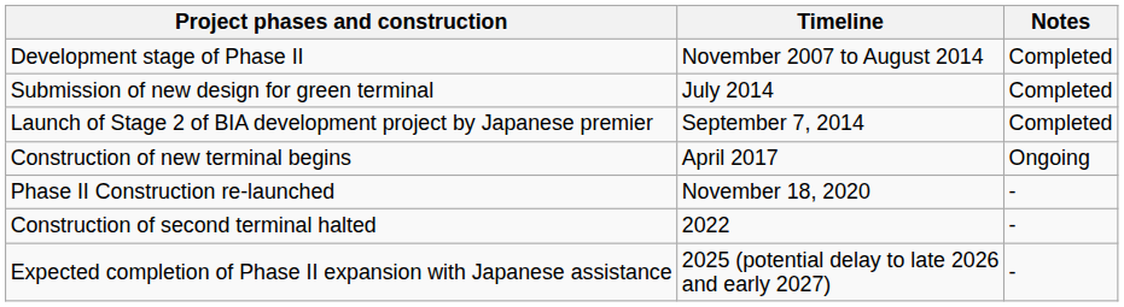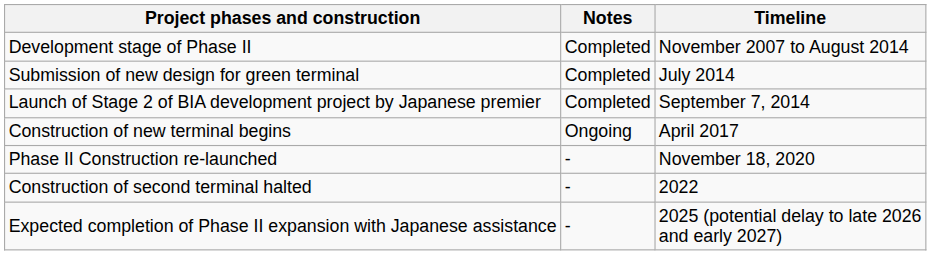columns swapped: Timeline <-> Notes
